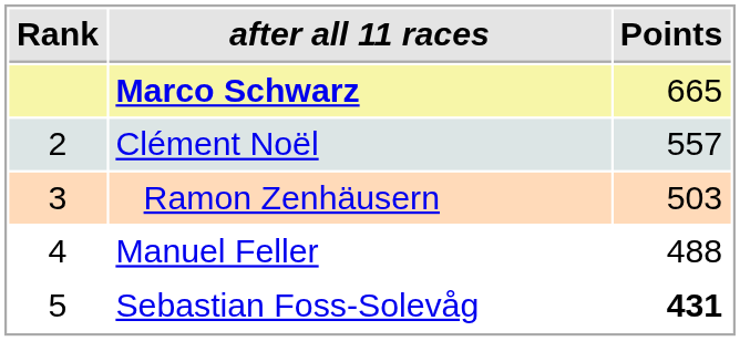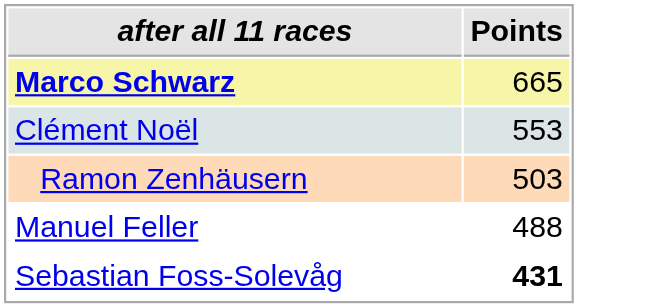- column: Rank | 2 | 3 | 4 | 5
Clément Noël | Points: 557 -> 553
